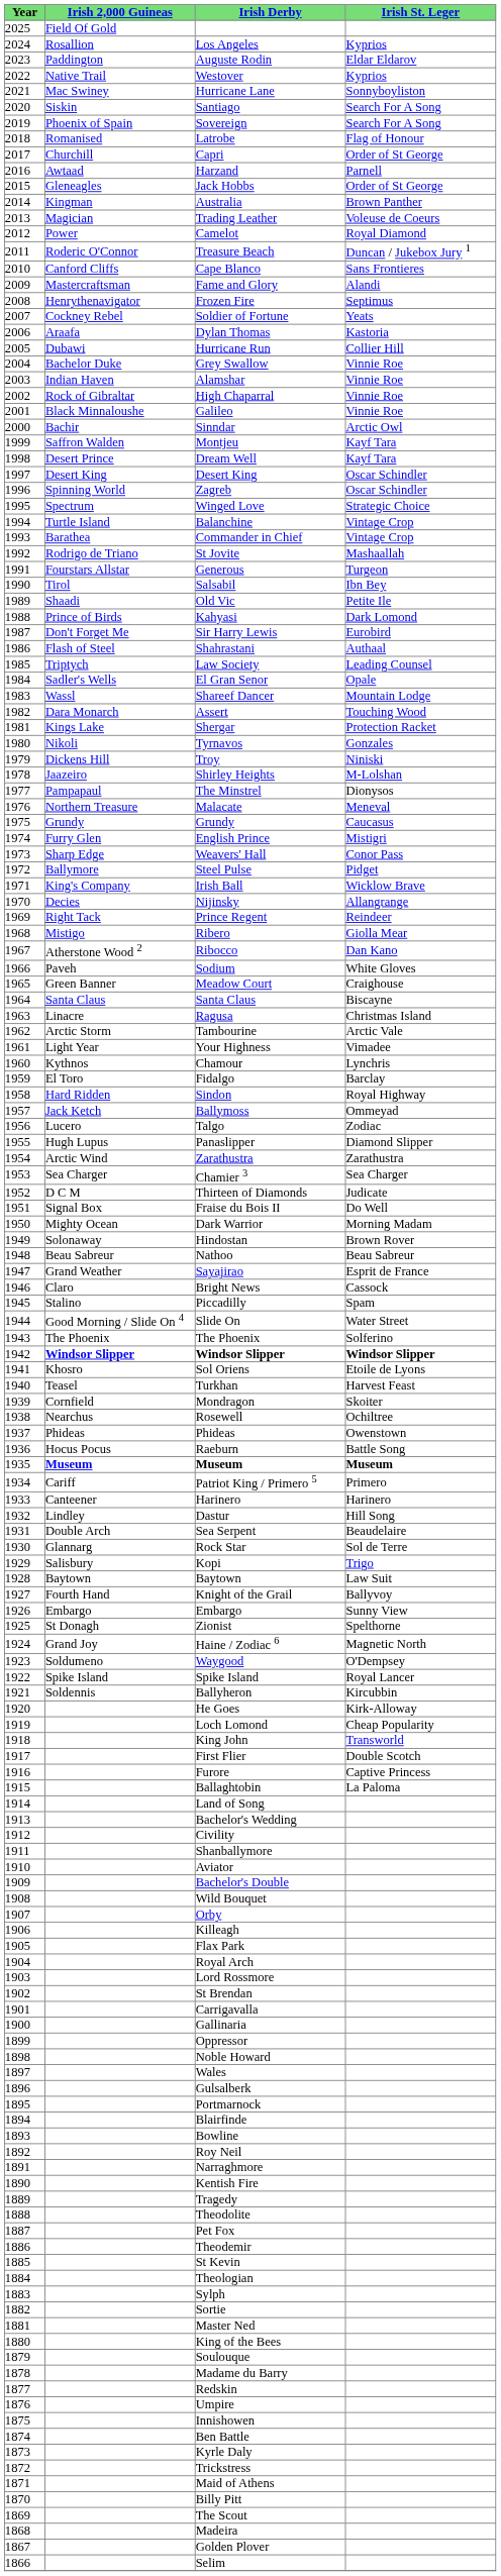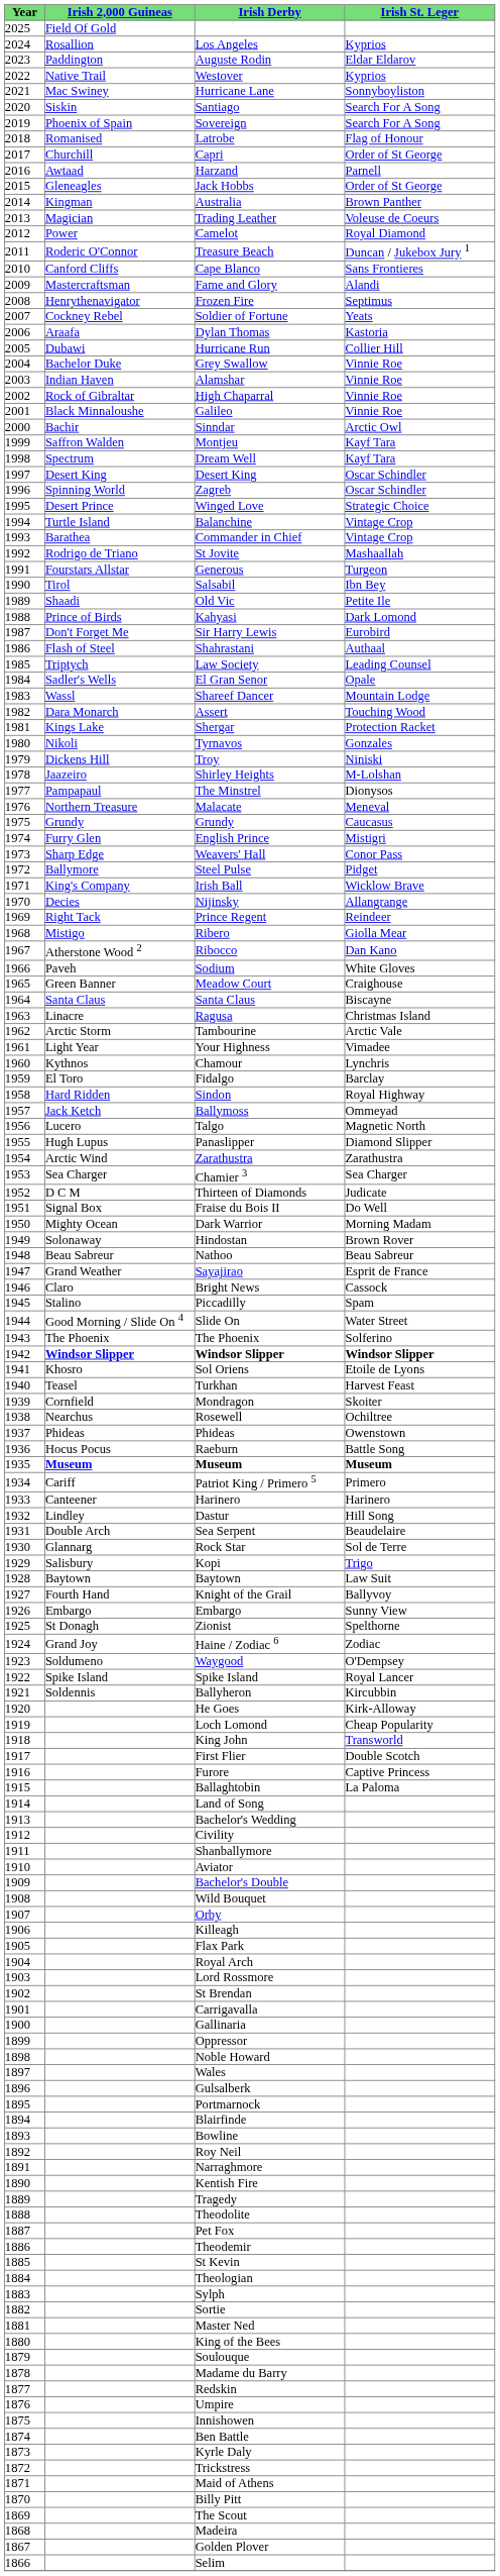Dream Well | column 2: Desert Prince -> Spectrum
Winged Love | column 2: Spectrum -> Desert Prince
Talgo | column 4: Zodiac -> Magnetic North
Haine / Zodiac 6 | column 4: Magnetic North -> Zodiac
